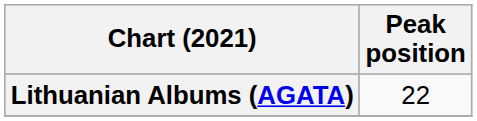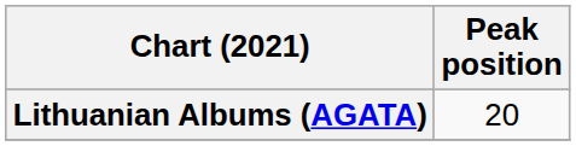Lithuanian Albums (AGATA) | Peak position: 22 -> 20
